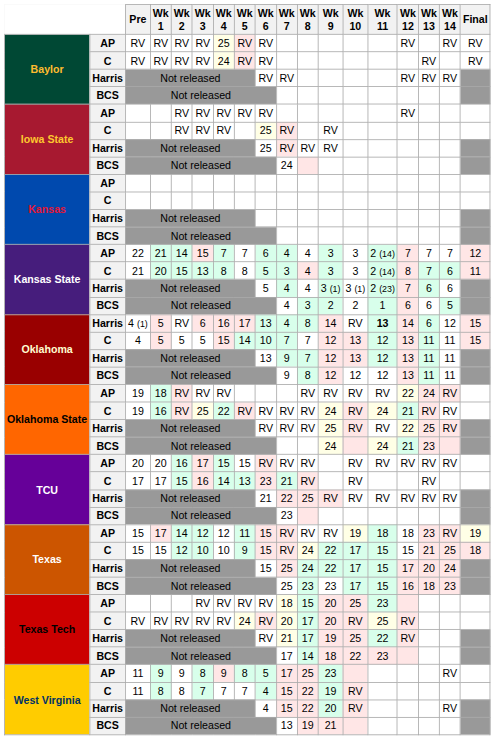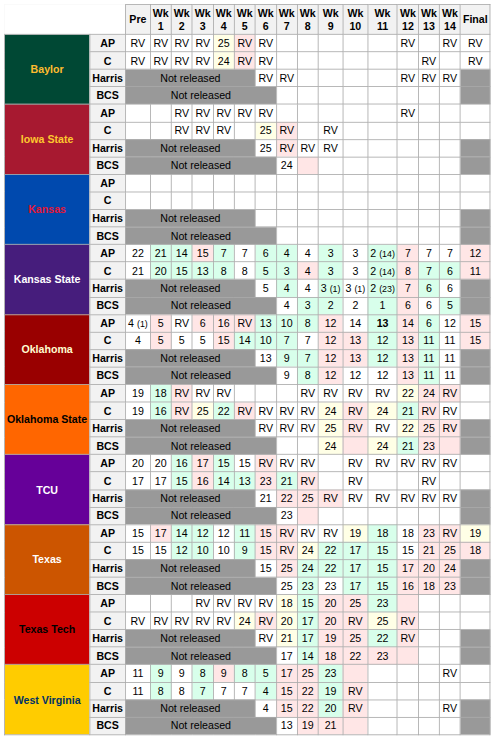4 (1) | column 2: Harris -> AP
4 (1) | Wk 5: 17 -> RV
4 (1) | Wk 7: 4 -> 10
4 (1) | Wk 9: 14 -> 12
4 (1) | Wk 10: RV -> 14
